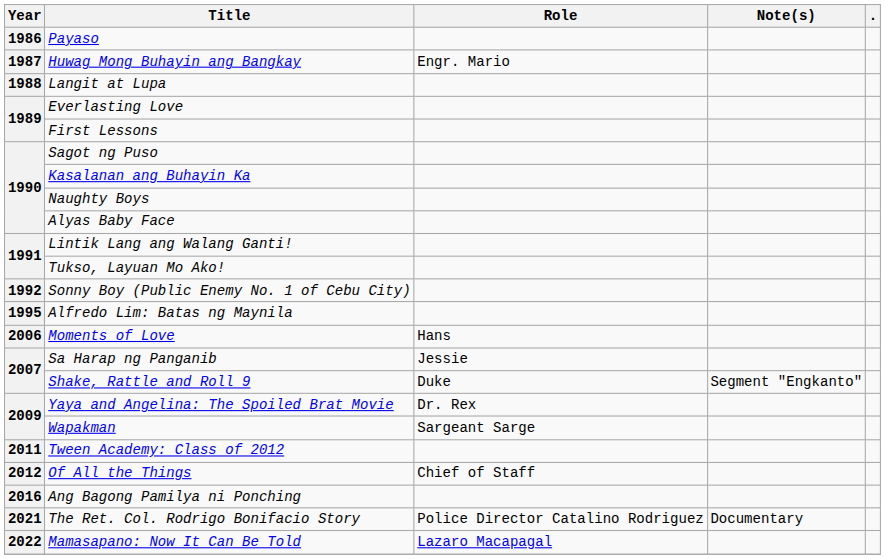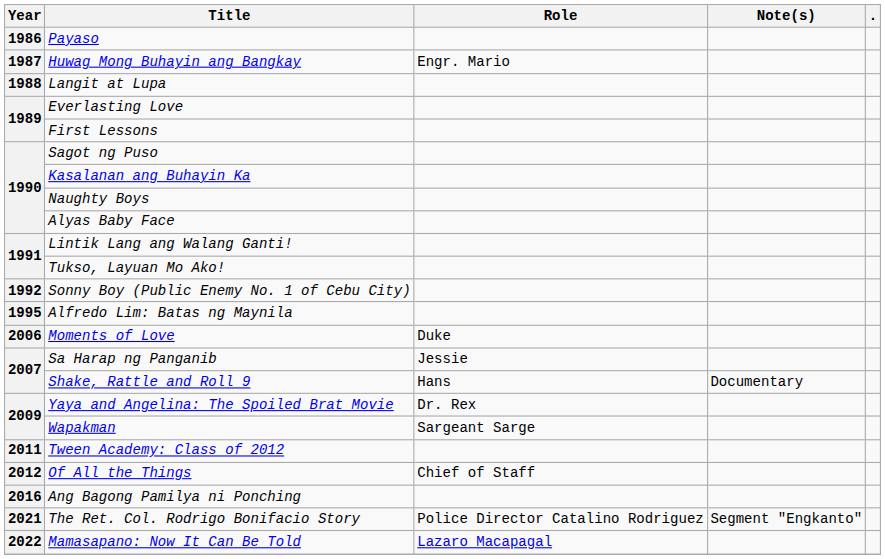Moments of Love | Role: Hans -> Duke
Shake, Rattle and Roll 9 | Role: Duke -> Hans
Shake, Rattle and Roll 9 | Note(s): Segment "Engkanto" -> Documentary
The Ret. Col. Rodrigo Bonifacio Story | Note(s): Documentary -> Segment "Engkanto"
